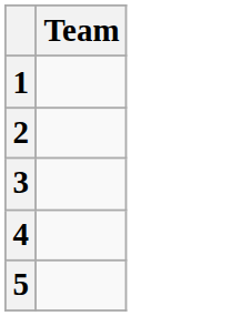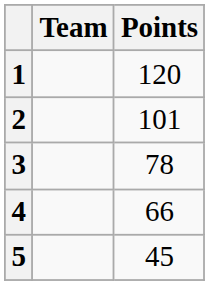+ column: Points | 120 | 101 | 78 | 66 | 45
